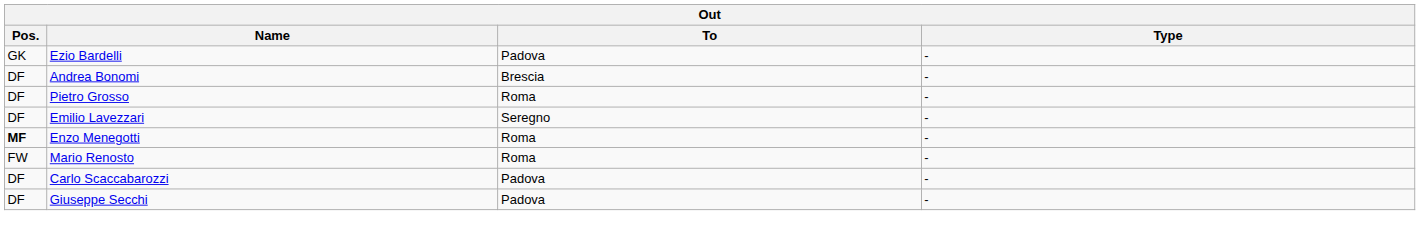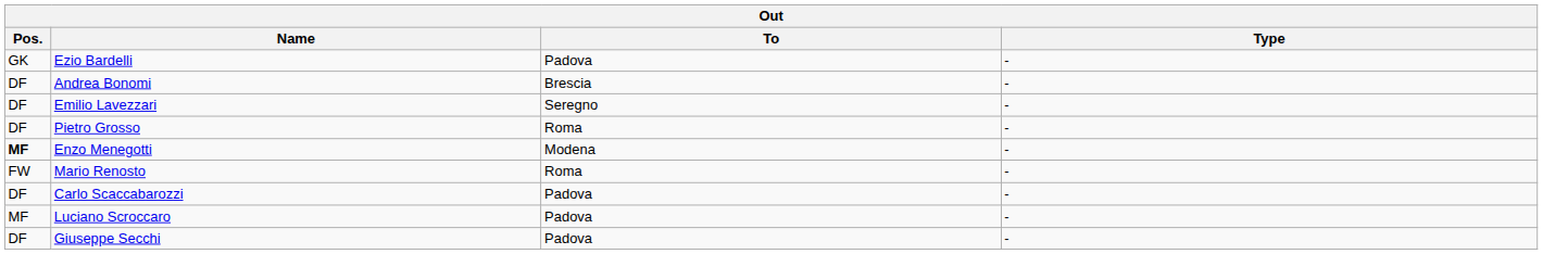rows swapped: Pietro Grosso <-> Emilio Lavezzari
Enzo Menegotti | To: Roma -> Modena
+ row: MF | Luciano Scroccaro | Padova | -
